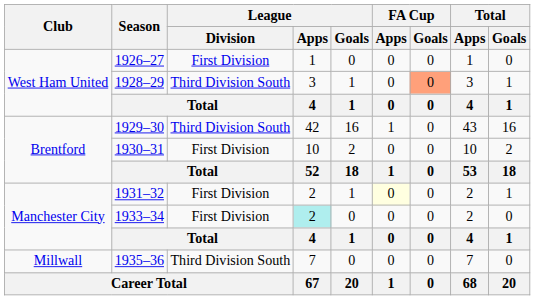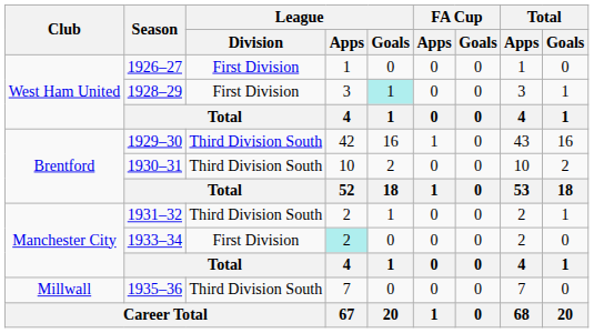1928–29 | League / Division: Third Division South -> First Division
1928–29 | League / Goals: no background -> paleturquoise background
1928–29 | FA Cup / Goals: lightsalmon background -> no background
1930–31 | League / Division: First Division -> Third Division South
1931–32 | League / Division: First Division -> Third Division South
1931–32 | FA Cup / Apps: lightyellow background -> no background
